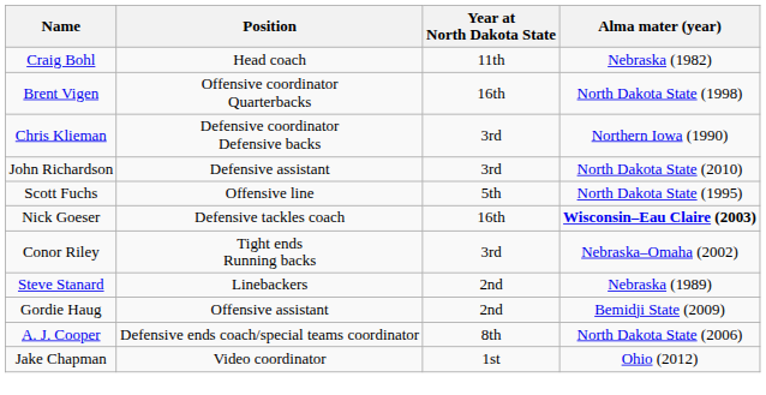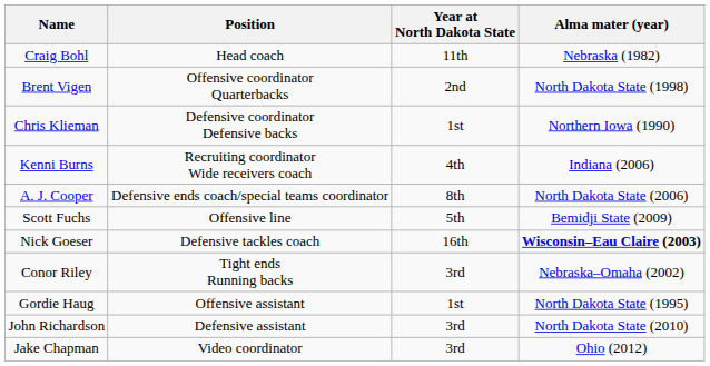Brent Vigen | Year at North Dakota State: 16th -> 2nd
Chris Klieman | Year at North Dakota State: 3rd -> 1st
+ row: Kenni Burns | Recruiting coordinator Wide receivers coach | 4th | Indiana (2006)
rows swapped: A. J. Cooper <-> John Richardson
Scott Fuchs | Alma mater (year): North Dakota State (1995) -> Bemidji State (2009)
- row: Steve Stanard | Linebackers | 2nd | Nebraska (1989)
Gordie Haug | Year at North Dakota State: 2nd -> 1st
Gordie Haug | Alma mater (year): Bemidji State (2009) -> North Dakota State (1995)
Jake Chapman | Year at North Dakota State: 1st -> 3rd
